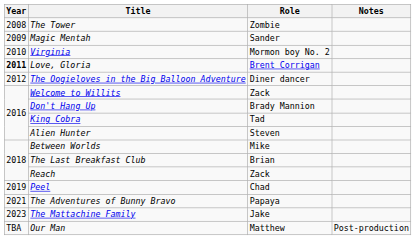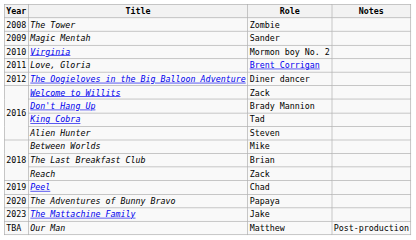Love, Gloria | Year: bold -> normal
The Adventures of Bunny Bravo | Year: 2021 -> 2020
